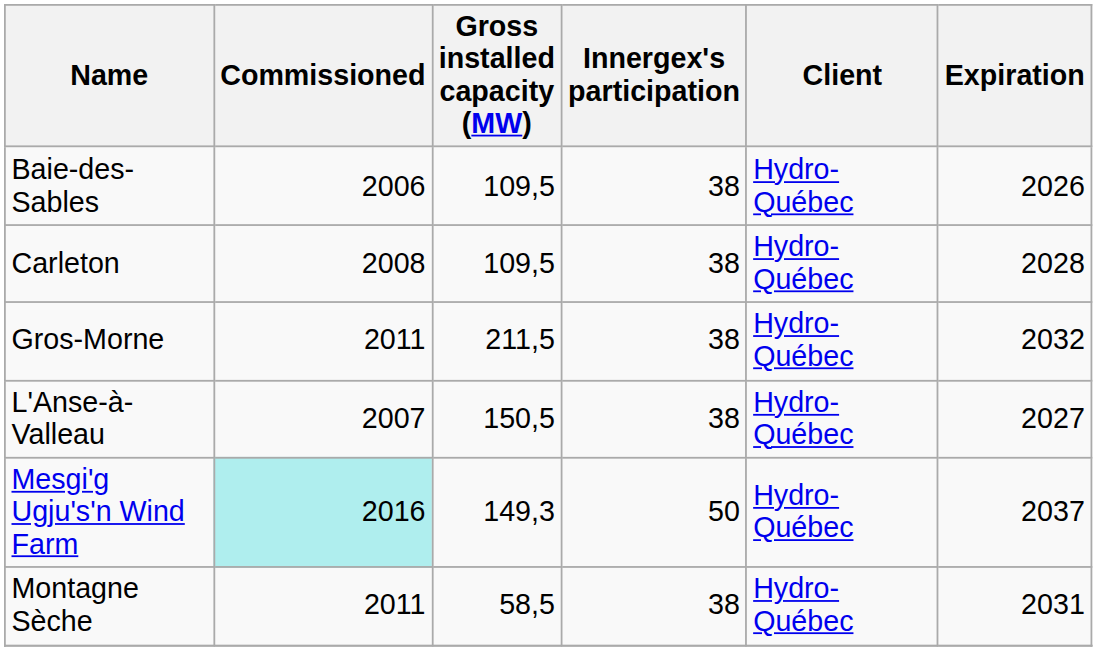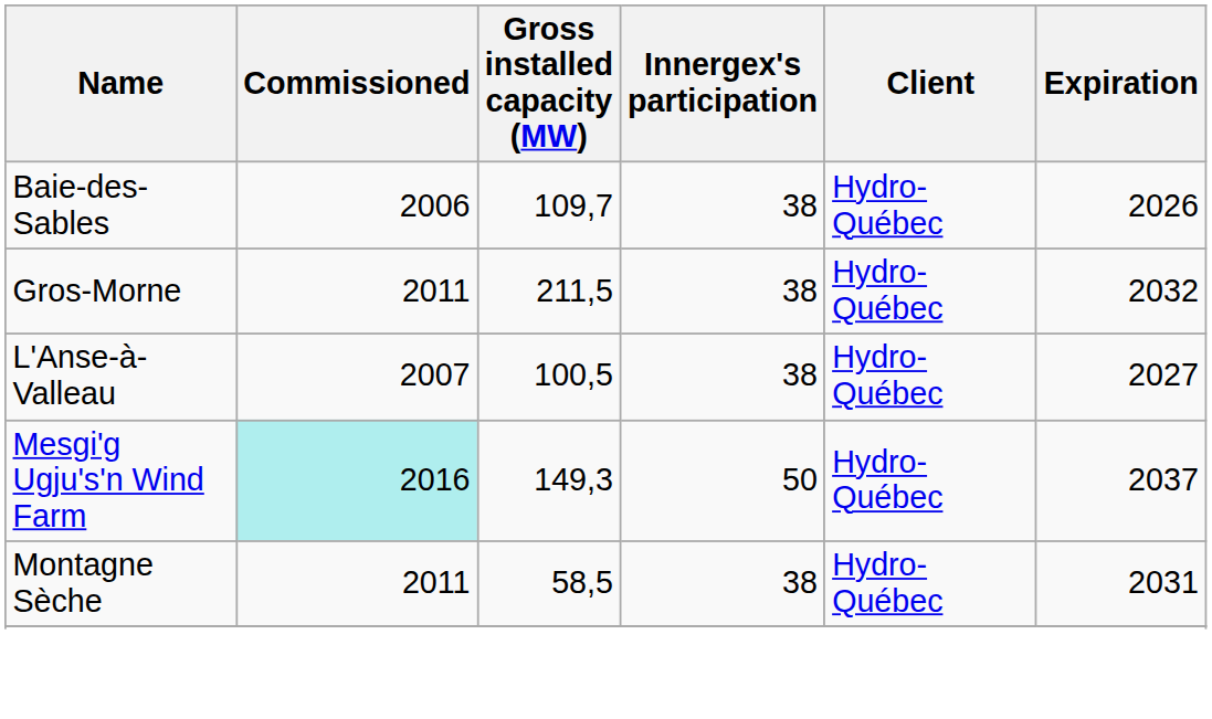Baie-des-Sables | Gross installed capacity (MW): 109,5 -> 109,7
- row: Carleton | 2008 | 109,5 | 38 | Hydro-Québec | 2028
L'Anse-à-Valleau | Gross installed capacity (MW): 150,5 -> 100,5
